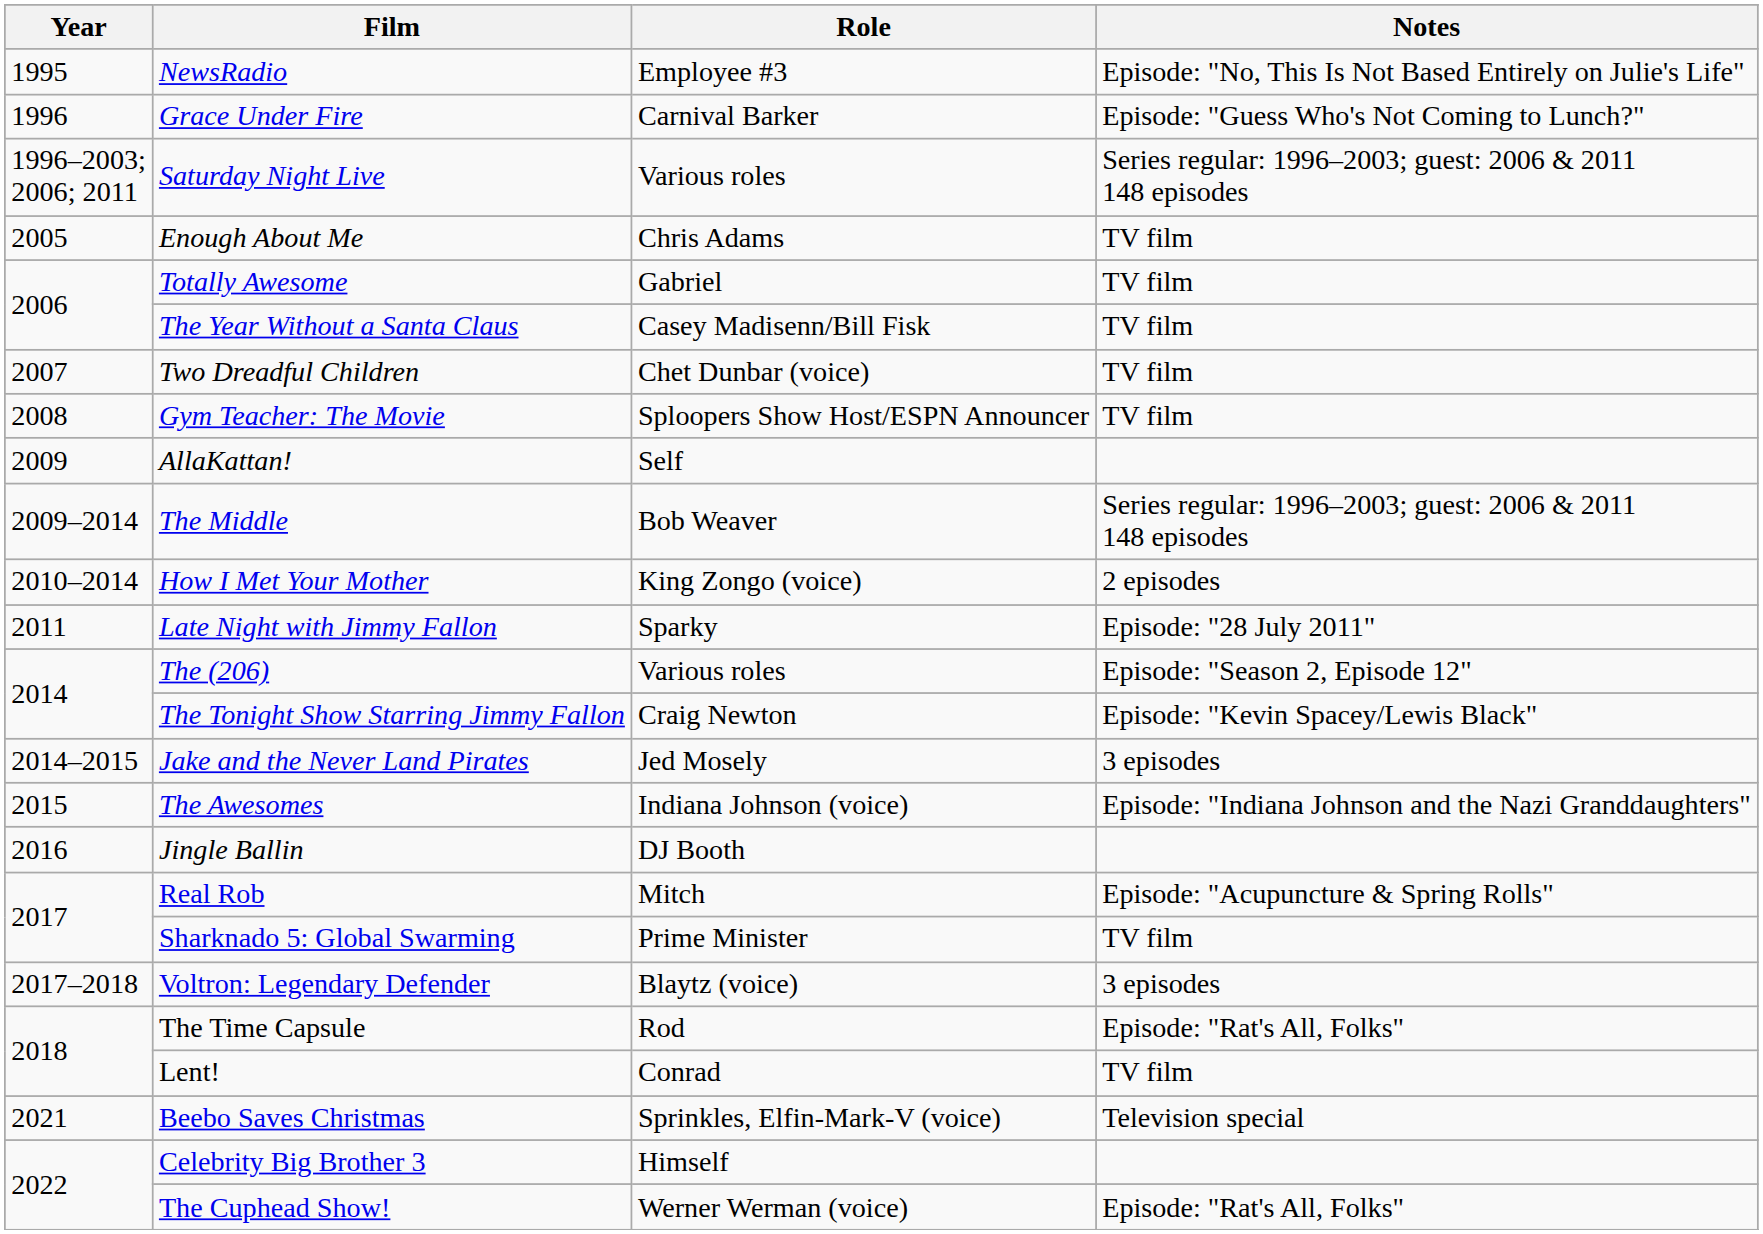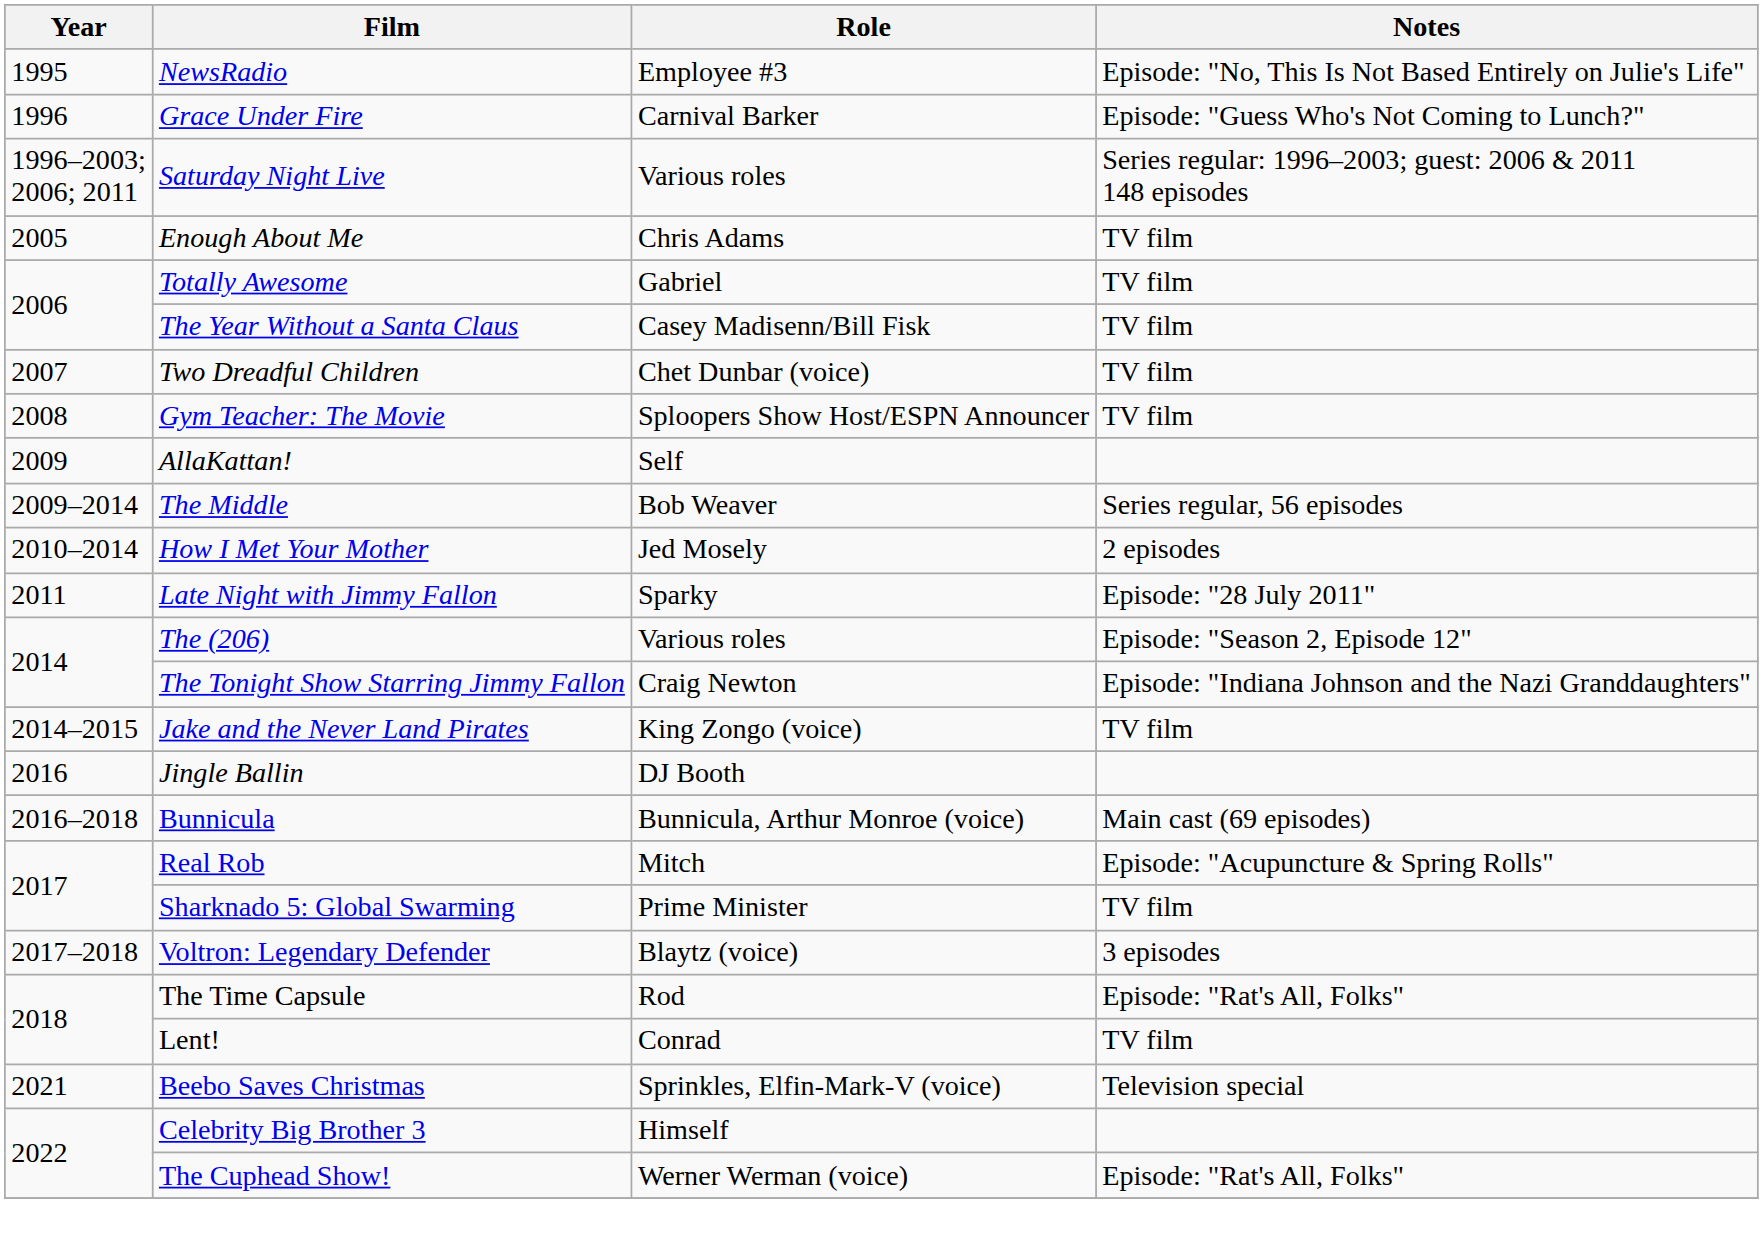The Middle | Notes: Series regular: 1996–2003; guest: 2006 & 2011 148 episodes -> Series regular, 56 episodes
How I Met Your Mother | Role: King Zongo (voice) -> Jed Mosely
The Tonight Show Starring Jimmy Fallon | Notes: Episode: "Kevin Spacey/Lewis Black" -> Episode: "Indiana Johnson and the Nazi Granddaughters"
Jake and the Never Land Pirates | Role: Jed Mosely -> King Zongo (voice)
Jake and the Never Land Pirates | Notes: 3 episodes -> TV film
- row: 2015 | The Awesomes | Indiana Johnson (voice) | Episode: "Indiana Johnson and the Nazi Granddaughters"
+ row: 2016–2018 | Bunnicula | Bunnicula, Arthur Monroe (voice) | Main cast (69 episodes)
